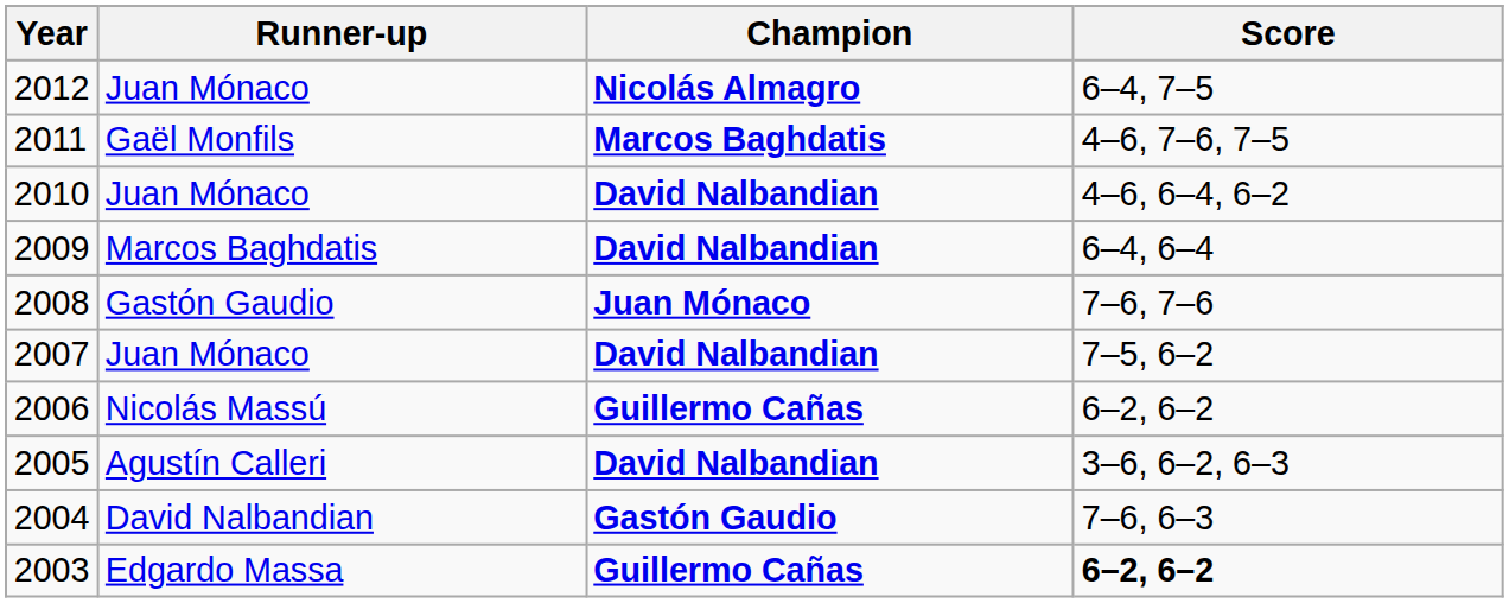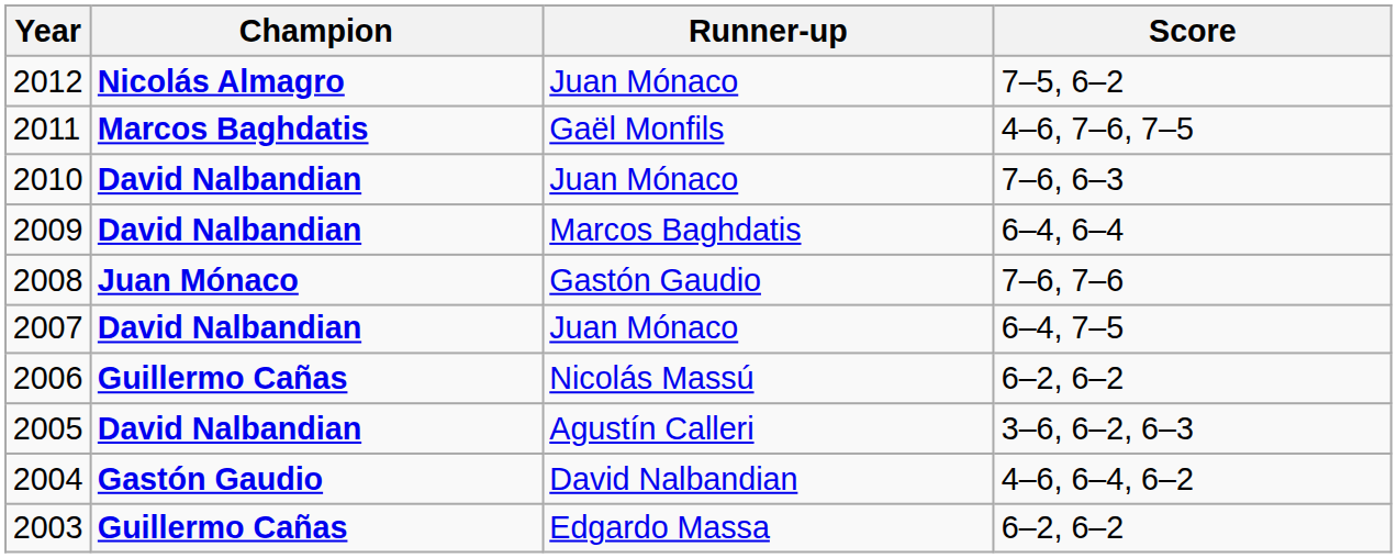columns swapped: Champion <-> Runner-up
2012 | Score: 6–4, 7–5 -> 7–5, 6–2
2010 | Score: 4–6, 6–4, 6–2 -> 7–6, 6–3
2007 | Score: 7–5, 6–2 -> 6–4, 7–5
2004 | Score: 7–6, 6–3 -> 4–6, 6–4, 6–2
2003 | Score: bold -> normal
